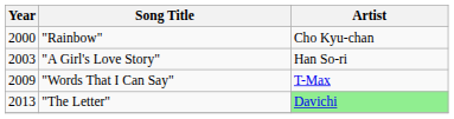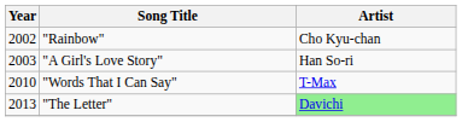"Rainbow" | Year: 2000 -> 2002
"Words That I Can Say" | Year: 2009 -> 2010
